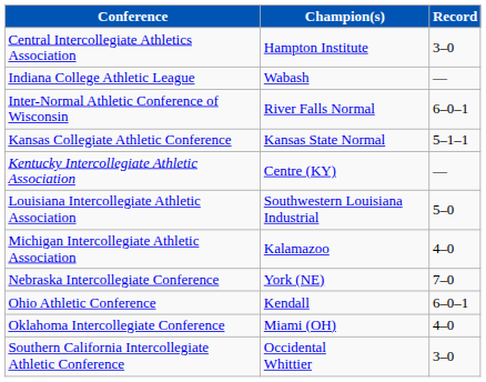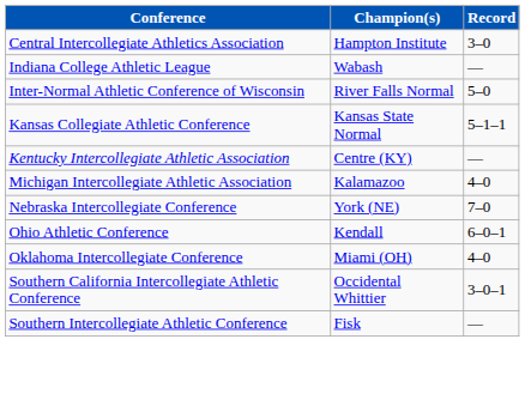Inter-Normal Athletic Conference of Wisconsin | Record: 6–0–1 -> 5–0
- row: Louisiana Intercollegiate Athletic Association | Southwestern Louisiana Industrial | 5–0
Southern California Intercollegiate Athletic Conference | Record: 3–0 -> 3–0–1
+ row: Southern Intercollegiate Athletic Conference | Fisk | —
